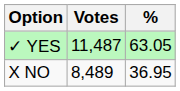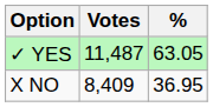X NO | Votes: 8,489 -> 8,409
